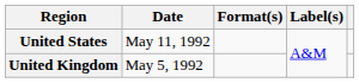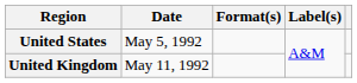United States | Date: May 11, 1992 -> May 5, 1992
United Kingdom | Date: May 5, 1992 -> May 11, 1992
